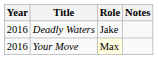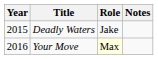Deadly Waters | Year: 2016 -> 2015
